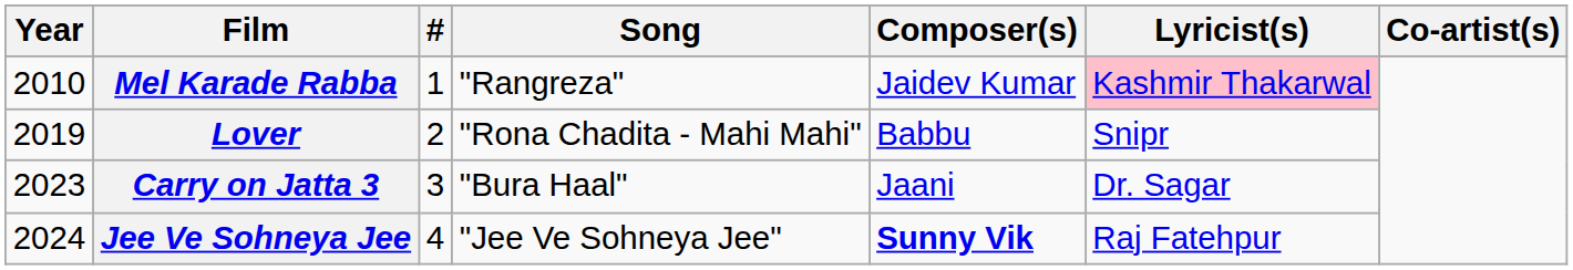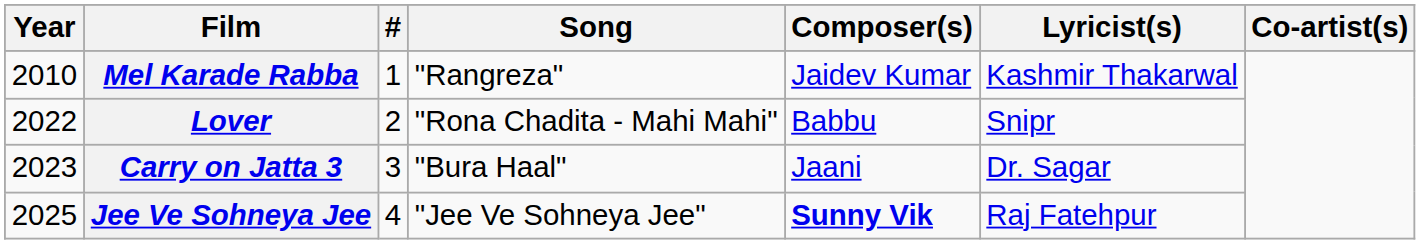Mel Karade Rabba | Lyricist(s): pink background -> no background
Lover | Year: 2019 -> 2022
Jee Ve Sohneya Jee | Year: 2024 -> 2025
